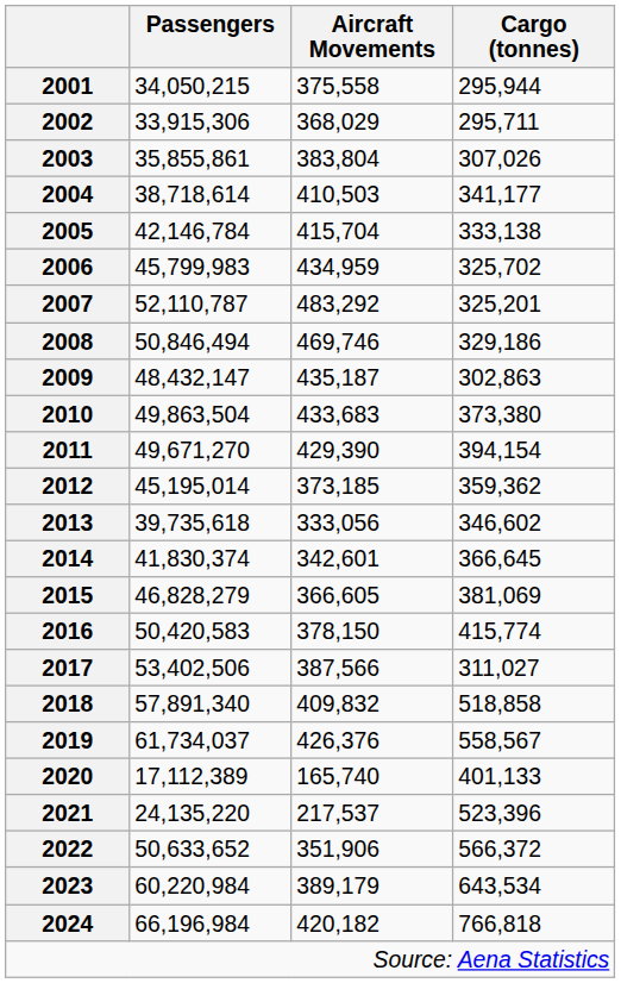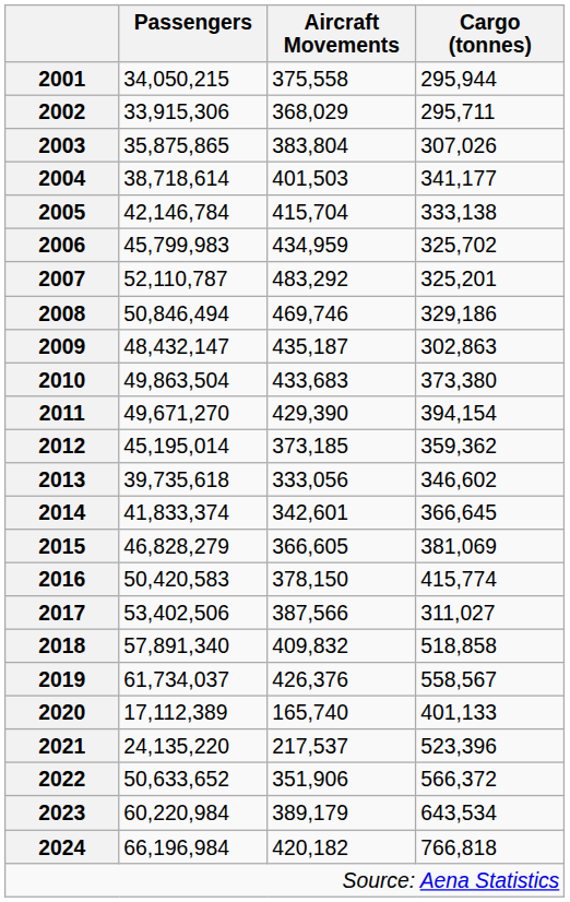2003 | Passengers: 35,855,861 -> 35,875,865
2004 | Aircraft Movements: 410,503 -> 401,503
2014 | Passengers: 41,830,374 -> 41,833,374
